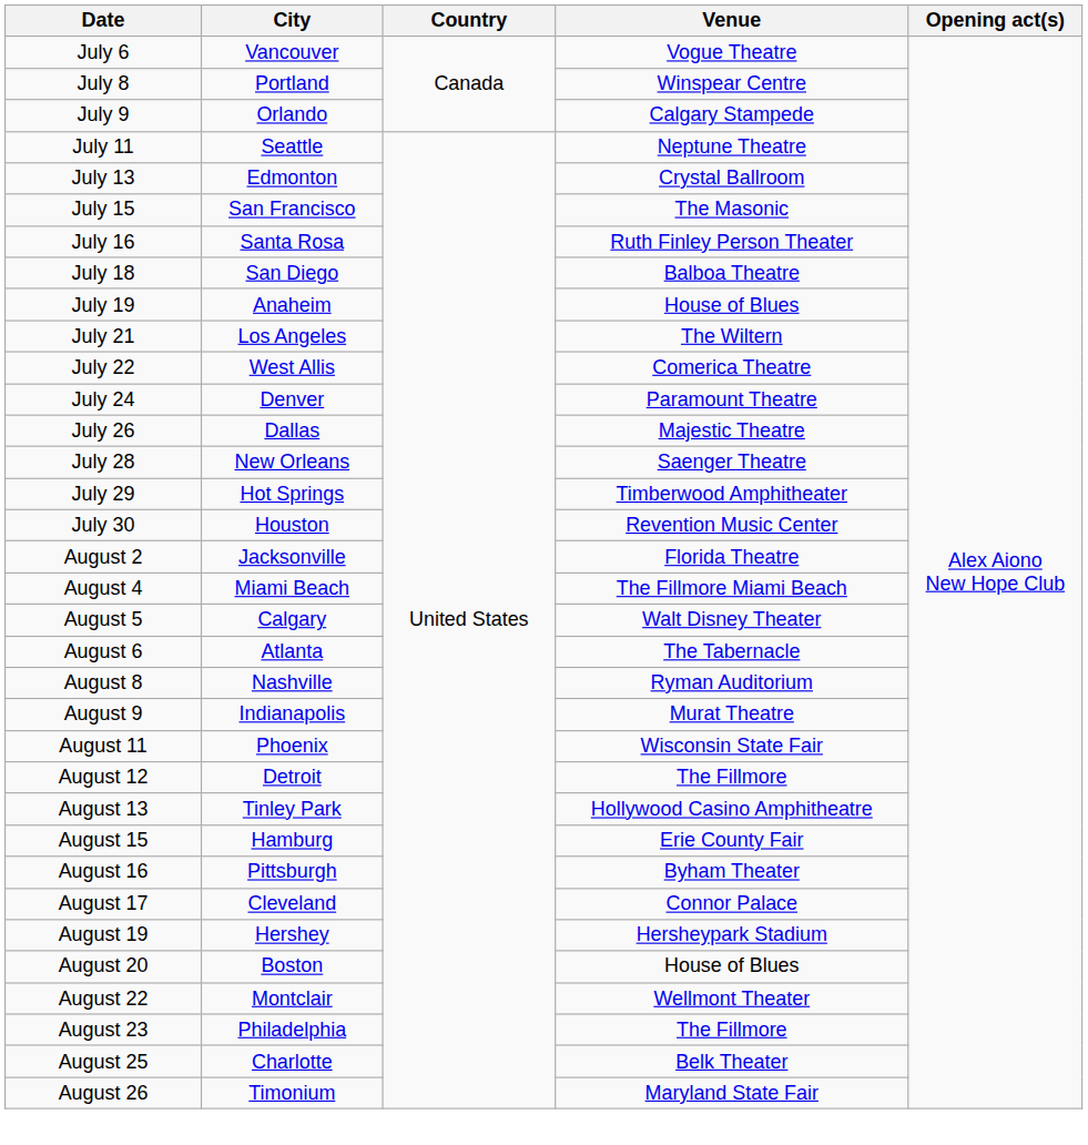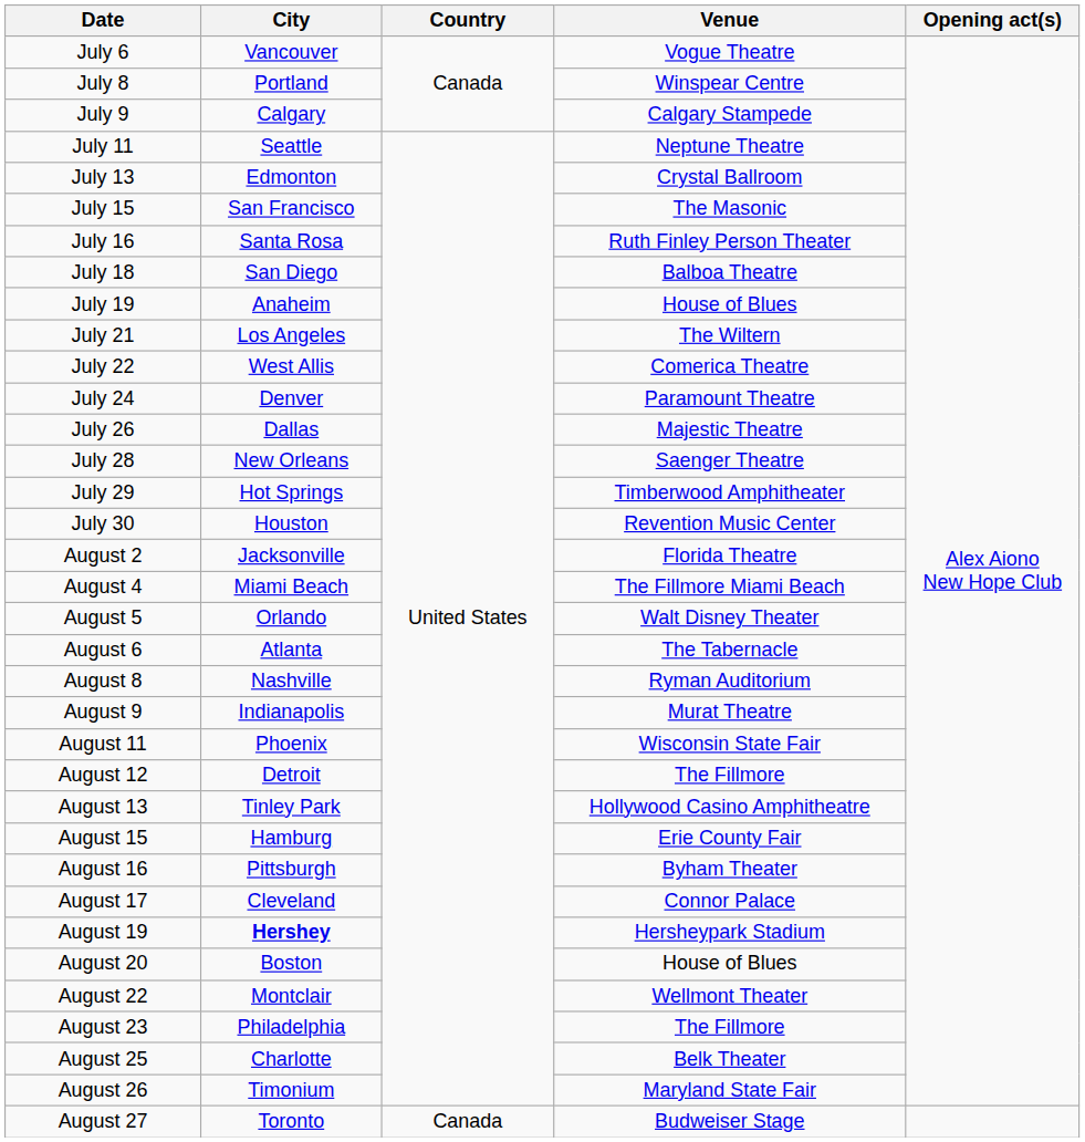July 9 | City: Orlando -> Calgary
August 5 | City: Calgary -> Orlando
August 19 | City: normal -> bold
+ row: August 27 | Toronto | Canada | Budweiser Stage
